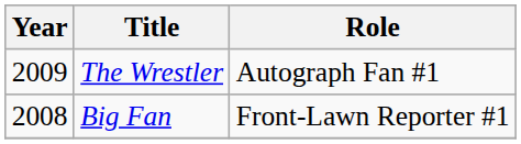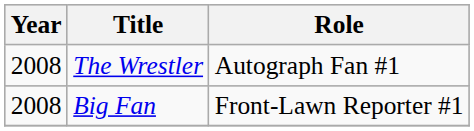The Wrestler | Year: 2009 -> 2008
